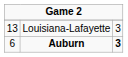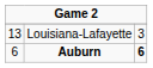Auburn | column 3: 3 -> 6
